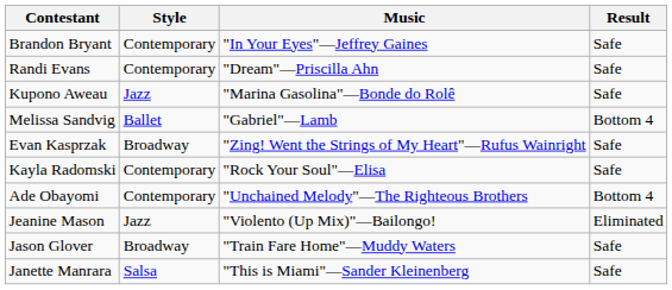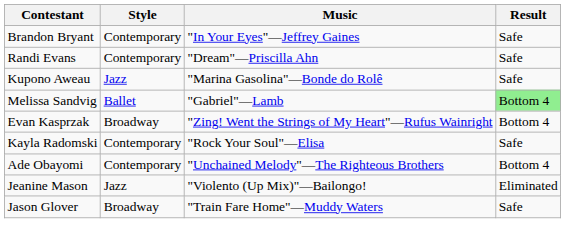Melissa Sandvig | Result: no background -> lightgreen background
Evan Kasprzak | Result: Safe -> Bottom 4
- row: Janette Manrara | Salsa | "This is Miami"—Sander Kleinenberg | Safe
